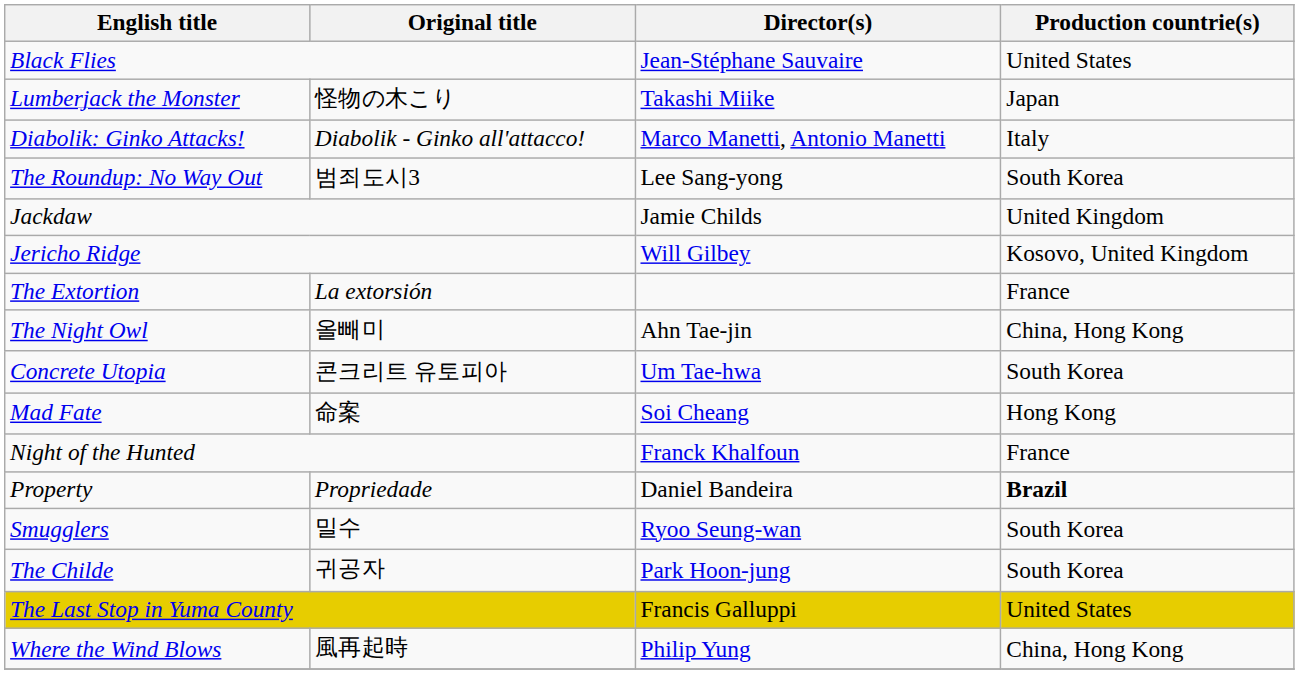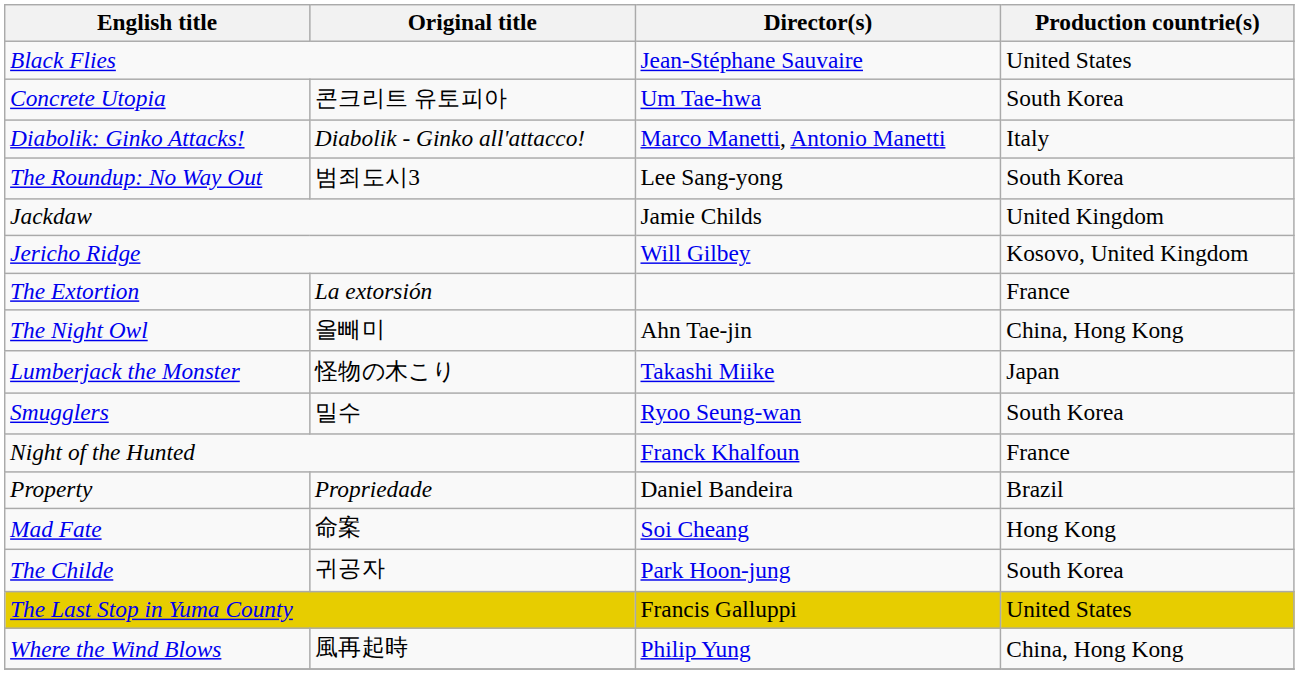rows swapped: Concrete Utopia <-> Lumberjack the Monster
rows swapped: Mad Fate <-> Smugglers
Property | Production countrie(s): bold -> normal
